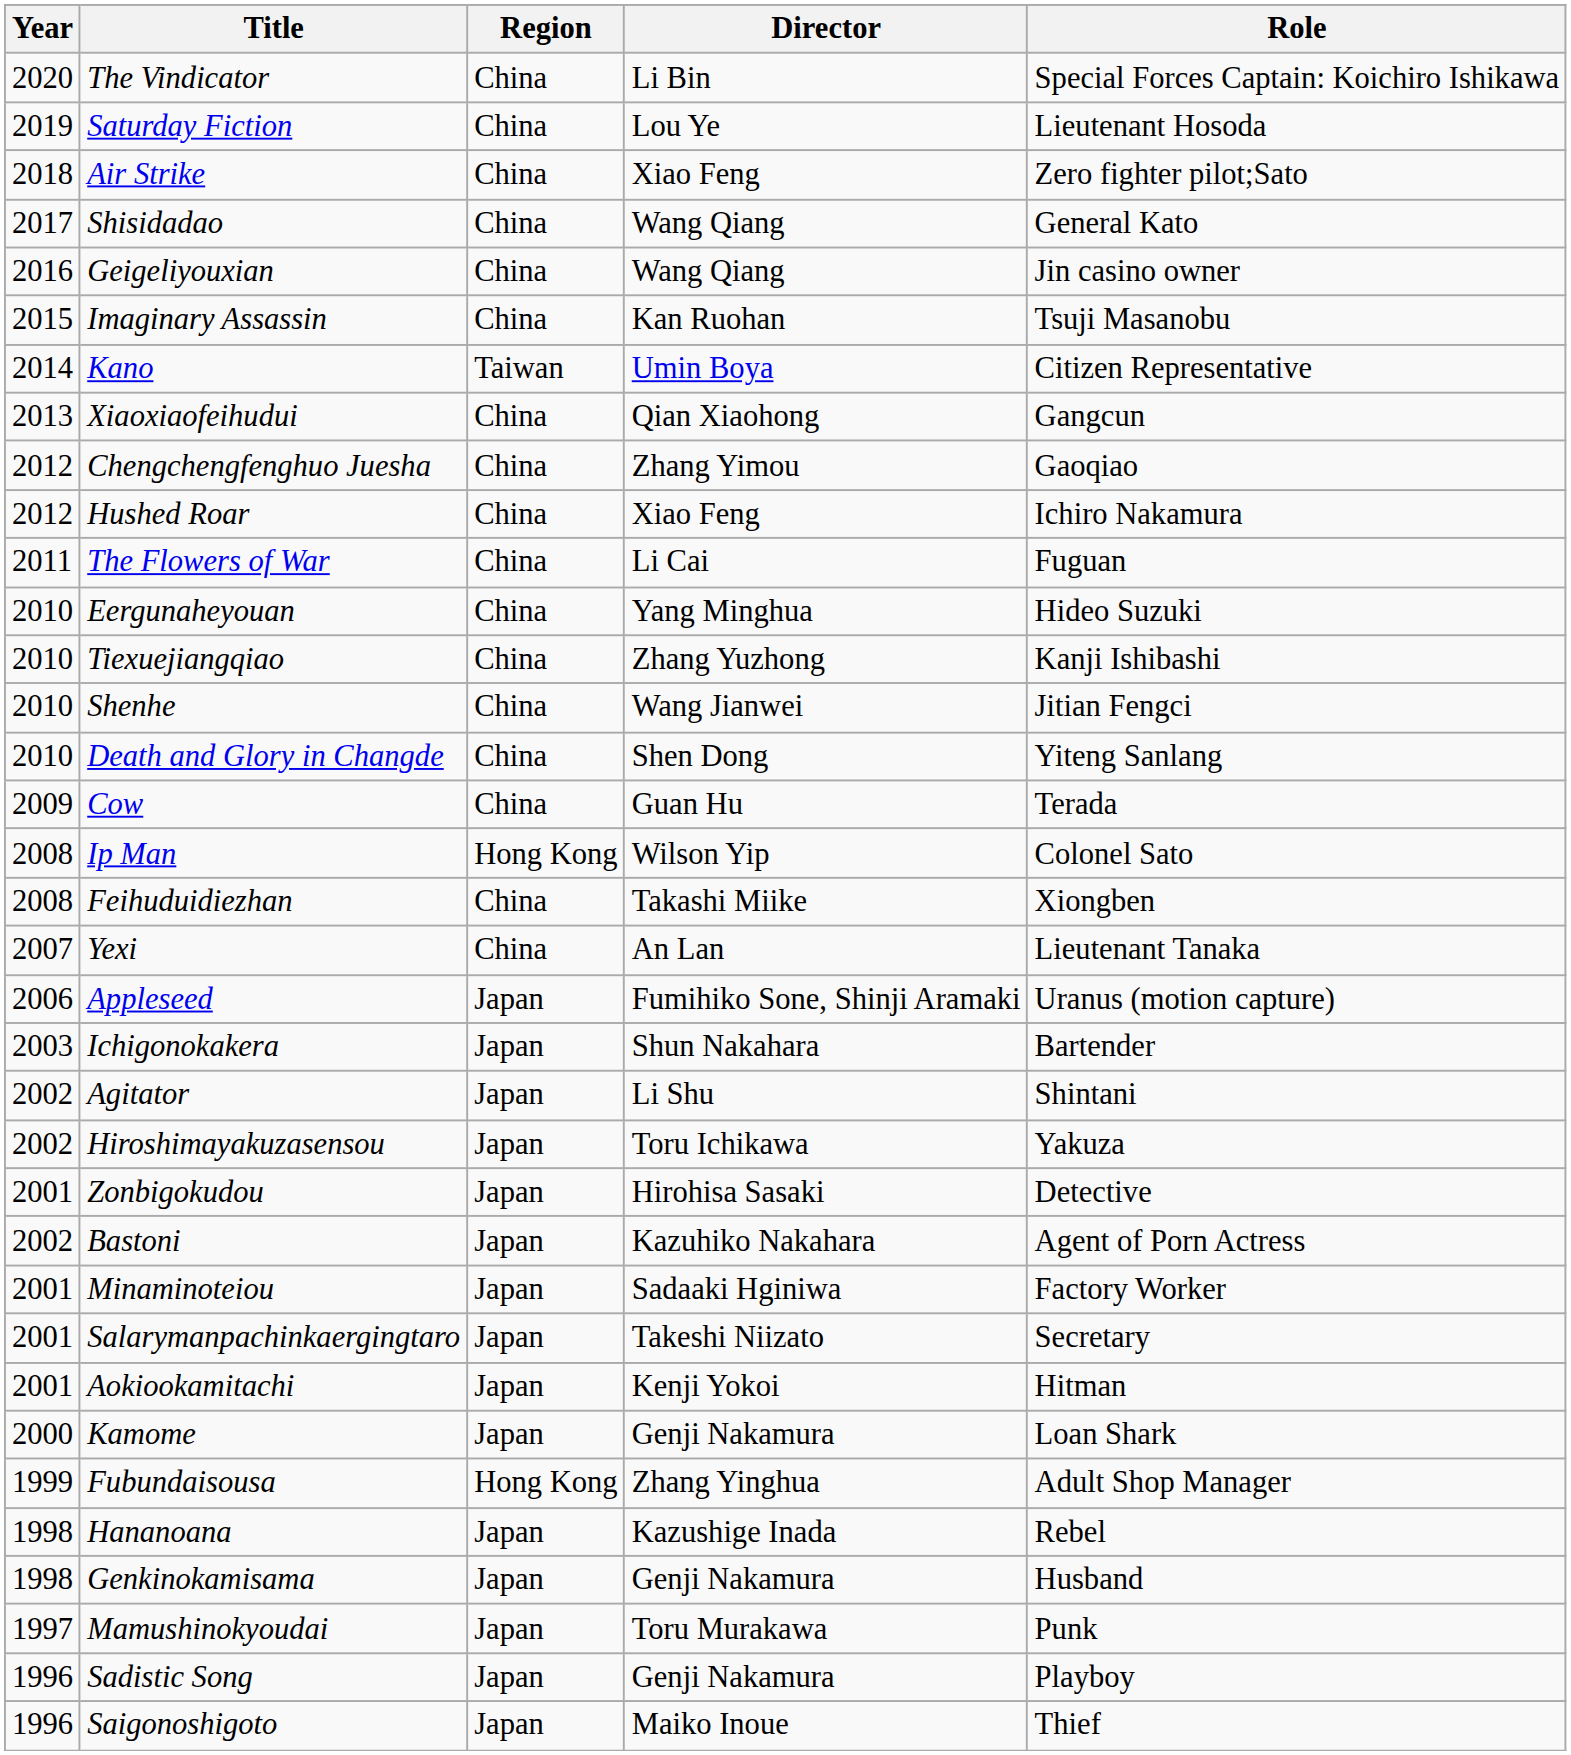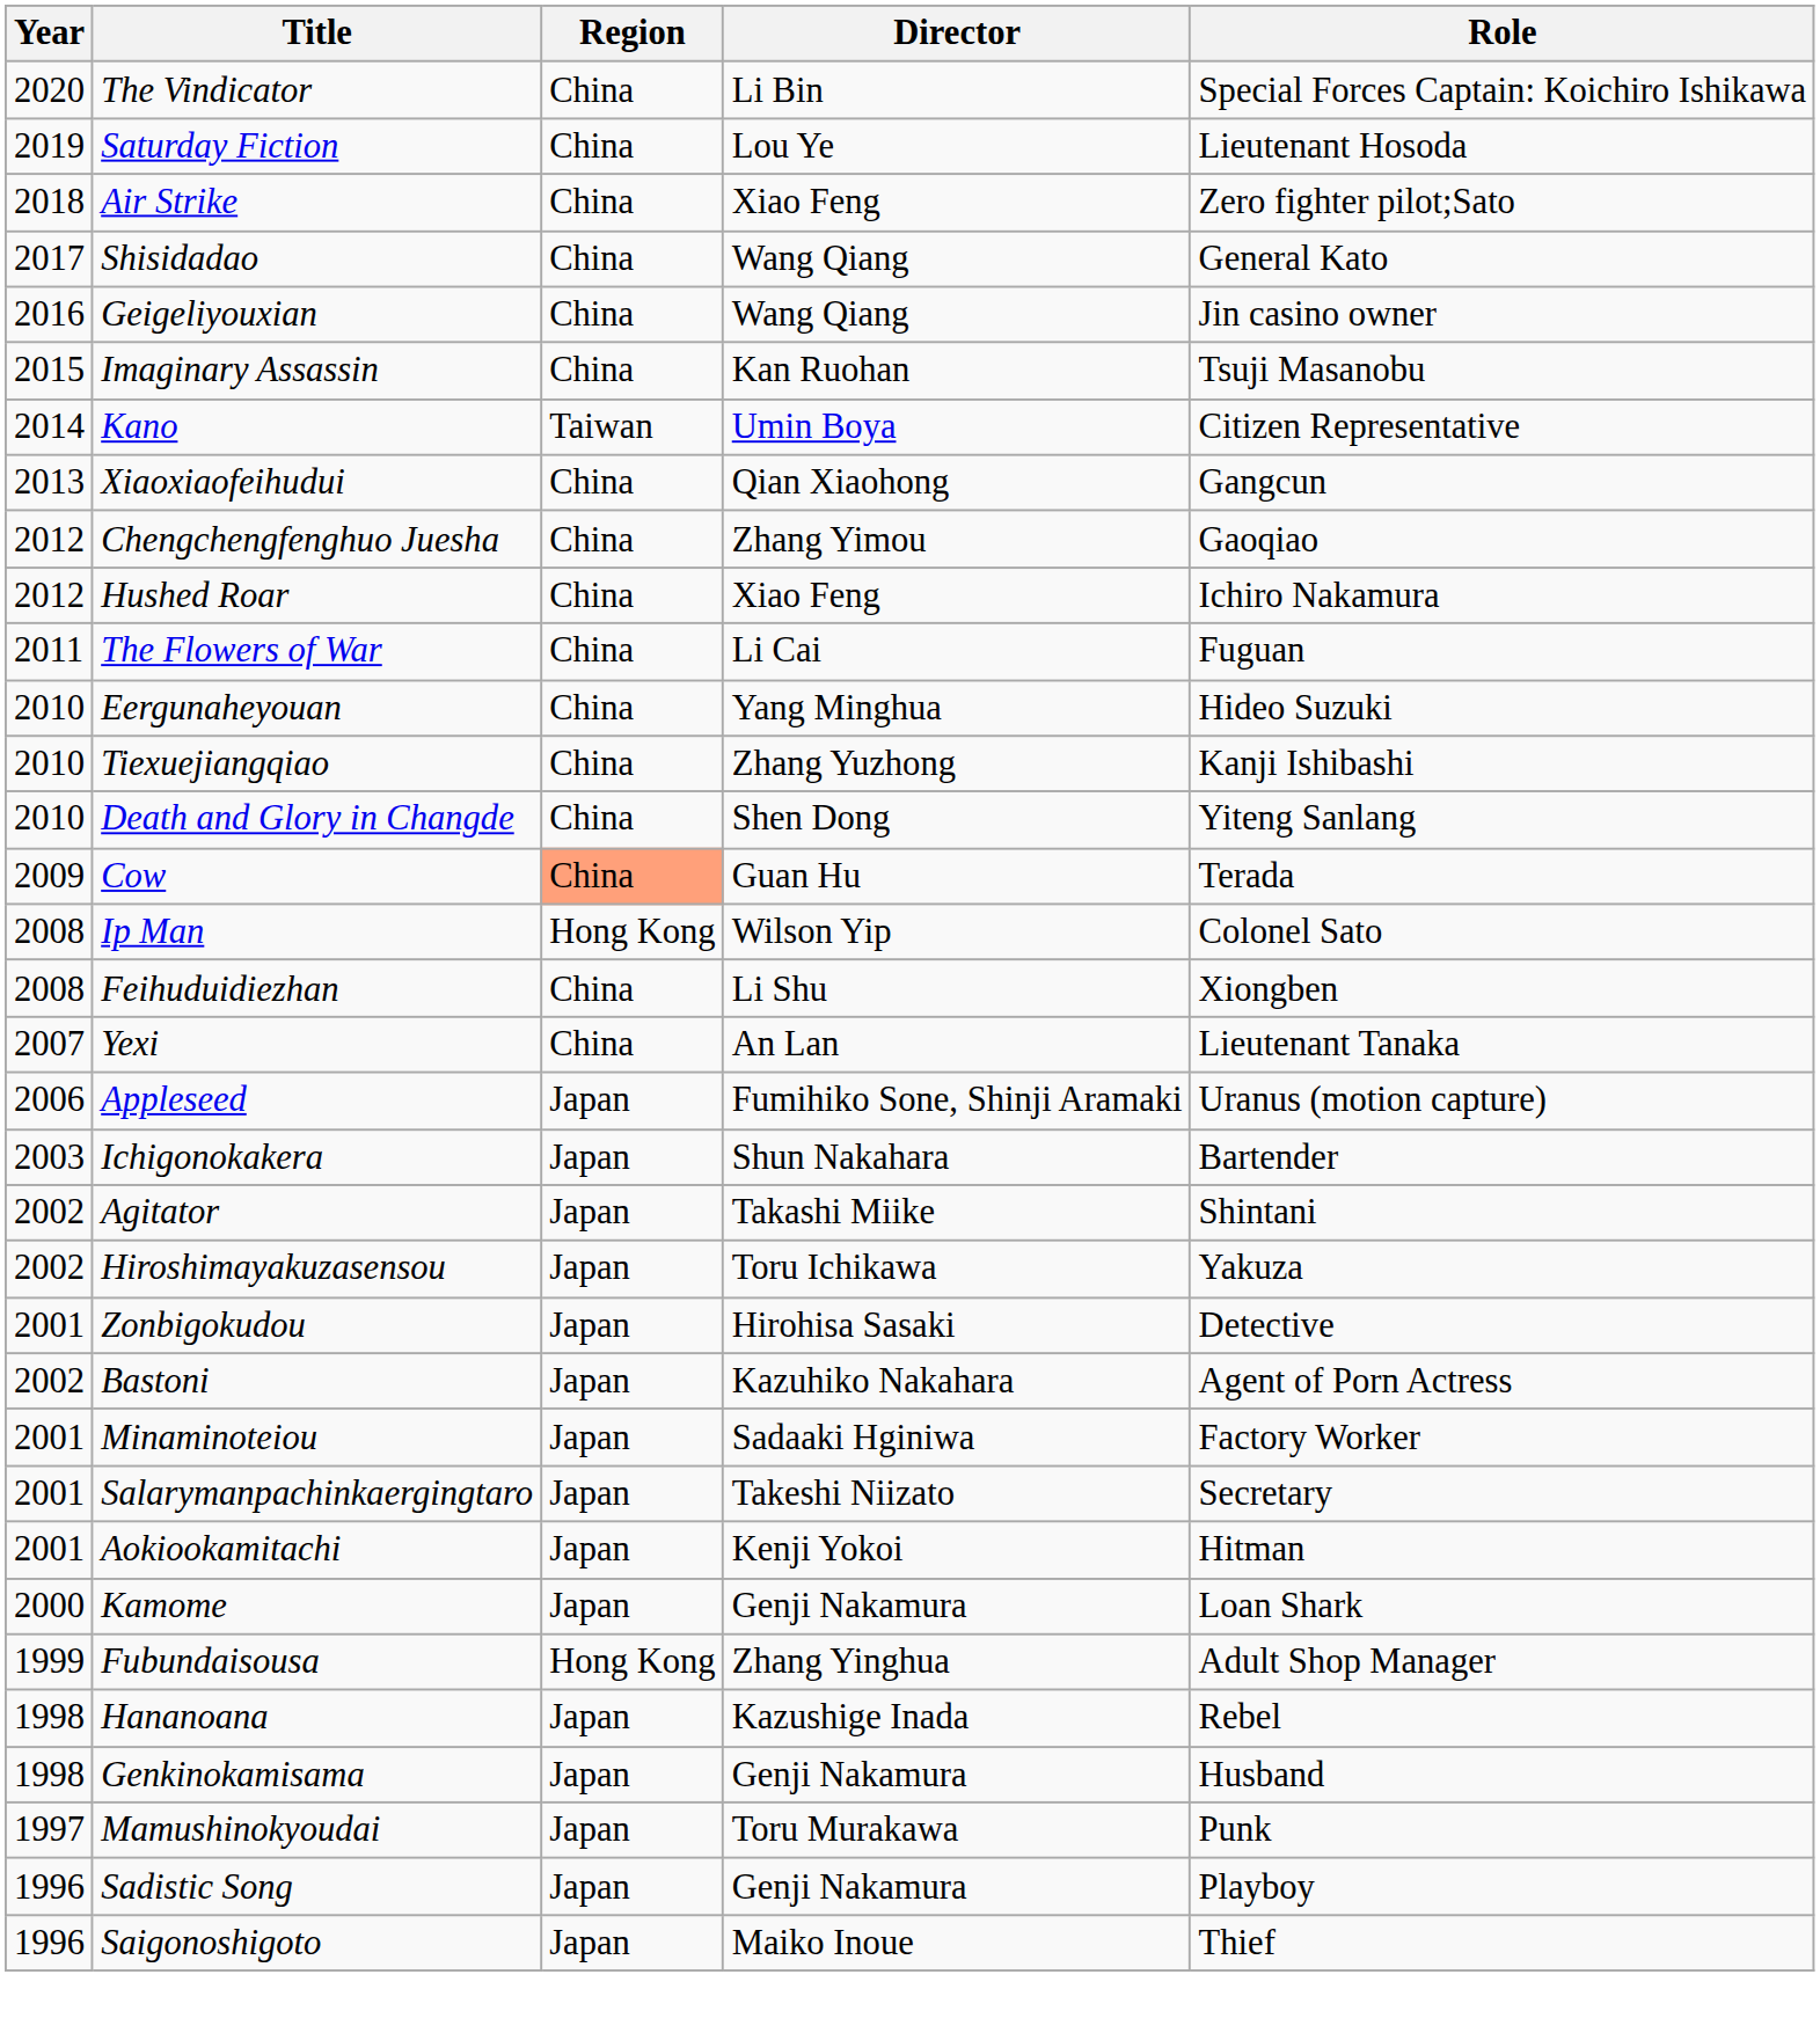- row: 2010 | Shenhe | China | Wang Jianwei | Jitian Fengci
Cow | Region: no background -> lightsalmon background
Feihuduidiezhan | Director: Takashi Miike -> Li Shu
Agitator | Director: Li Shu -> Takashi Miike
